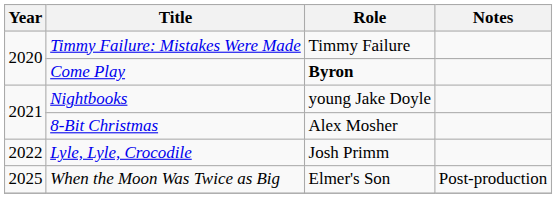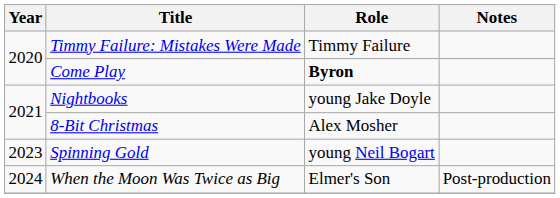- row: 2022 | Lyle, Lyle, Crocodile | Josh Primm
+ row: 2023 | Spinning Gold | young Neil Bogart
When the Moon Was Twice as Big | Year: 2025 -> 2024
